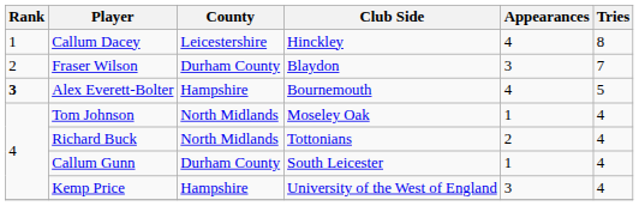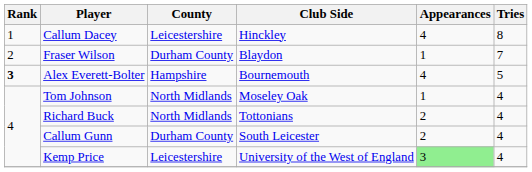Fraser Wilson | Appearances: 3 -> 1
Callum Gunn | Appearances: 1 -> 2
Kemp Price | County: Hampshire -> Leicestershire
Kemp Price | Appearances: no background -> lightgreen background
